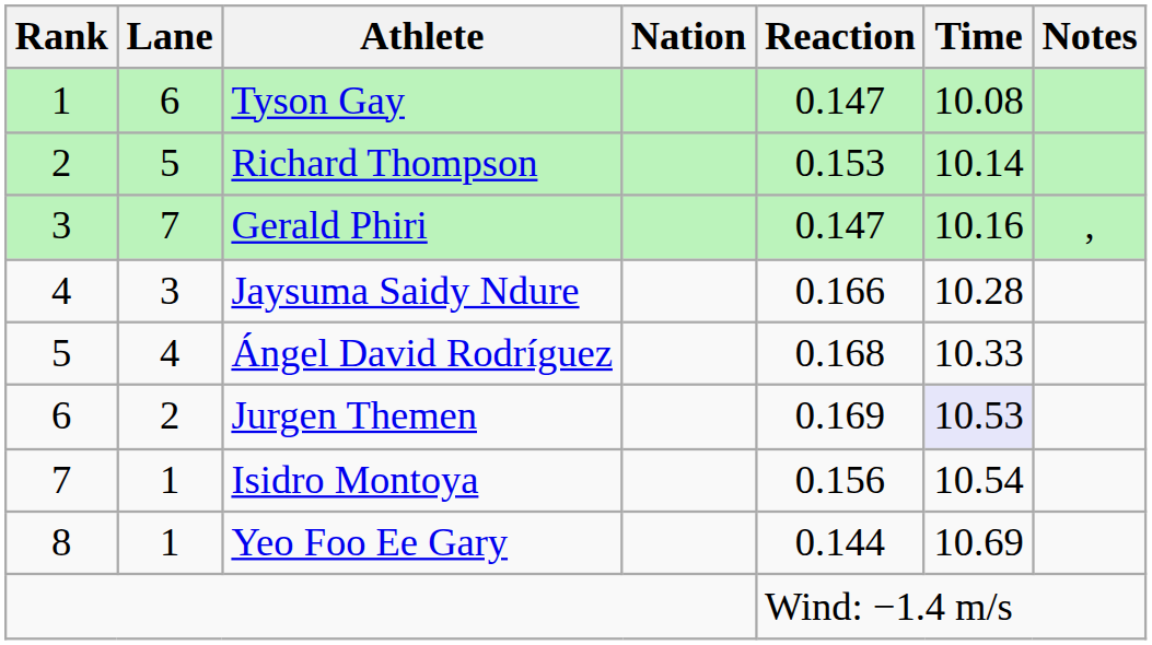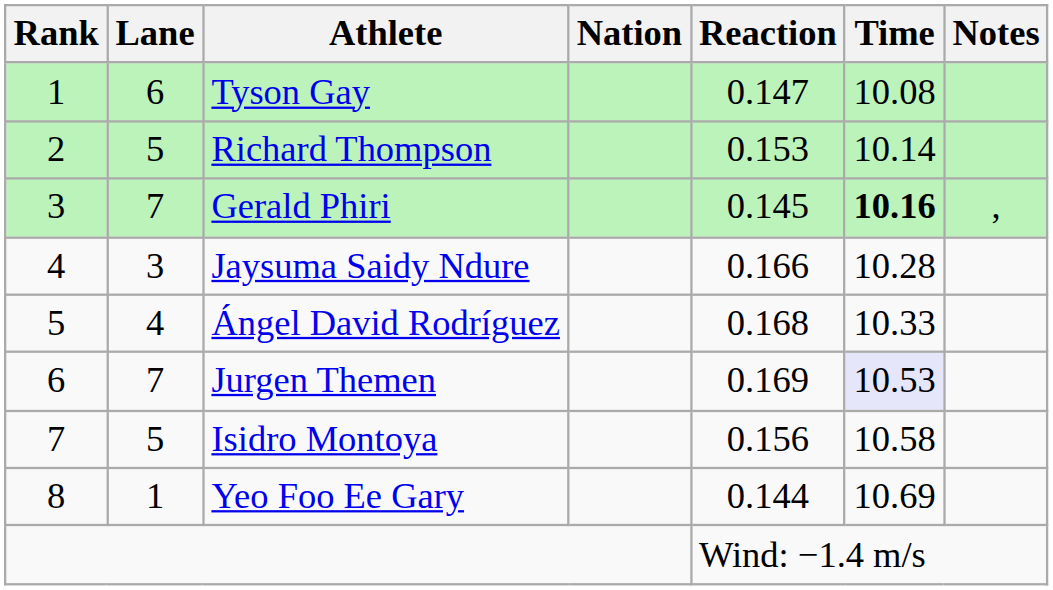Gerald Phiri | Reaction: 0.147 -> 0.145
Gerald Phiri | Time: normal -> bold
Jurgen Themen | Lane: 2 -> 7
Isidro Montoya | Lane: 1 -> 5
Isidro Montoya | Time: 10.54 -> 10.58
